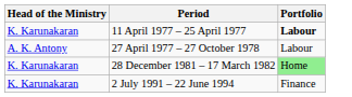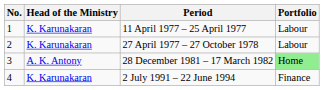+ column: No. | 1 | 2 | 3 | 4
11 April 1977 – 25 April 1977 | Portfolio: bold -> normal
27 April 1977 – 27 October 1978 | Head of the Ministry: A. K. Antony -> K. Karunakaran
28 December 1981 – 17 March 1982 | Head of the Ministry: K. Karunakaran -> A. K. Antony
